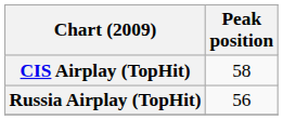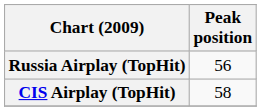rows swapped: CIS Airplay (TopHit) <-> Russia Airplay (TopHit)
